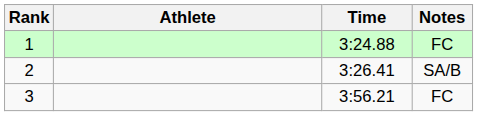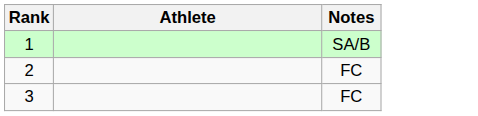- column: Time | 3:24.88 | 3:26.41 | 3:56.21
1 | Notes: FC -> SA/B
2 | Notes: SA/B -> FC
